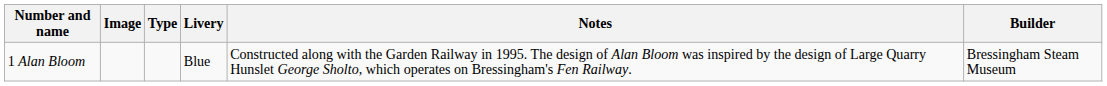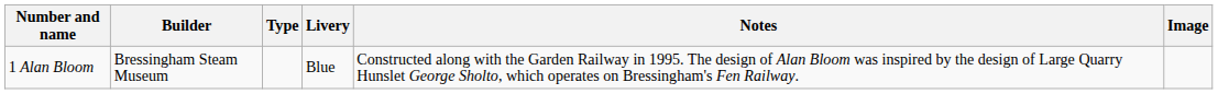columns swapped: Builder <-> Image
